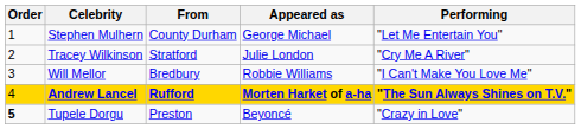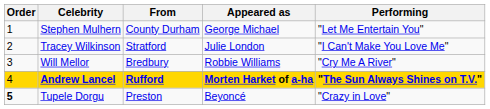Tracey Wilkinson | Performing: "Cry Me A River" -> "I Can't Make You Love Me"
Will Mellor | Performing: "I Can't Make You Love Me" -> "Cry Me A River"
